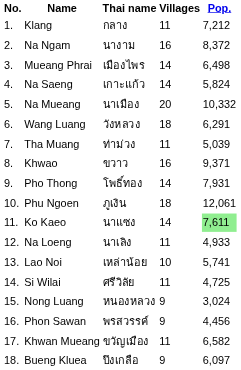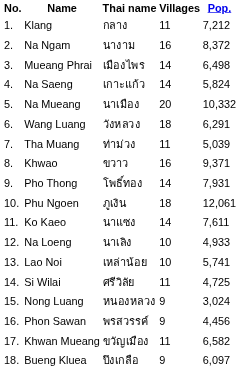Ko Kaeo | Pop.: lightgreen background -> no background
Na Loeng | Villages: 11 -> 10
